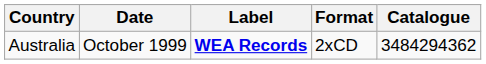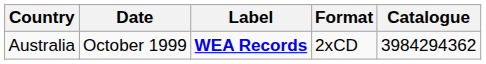Australia | Catalogue: 3484294362 -> 3984294362
